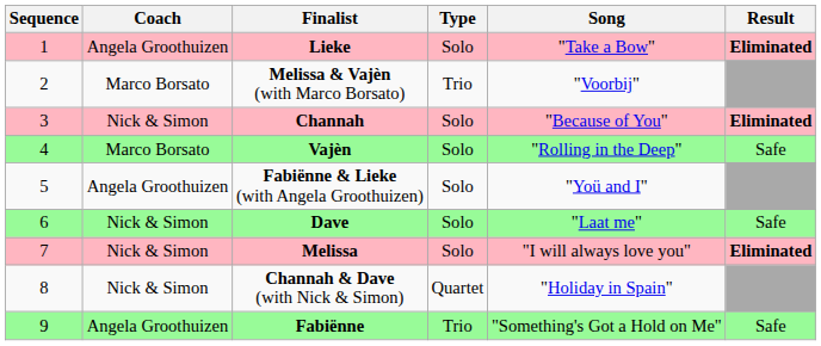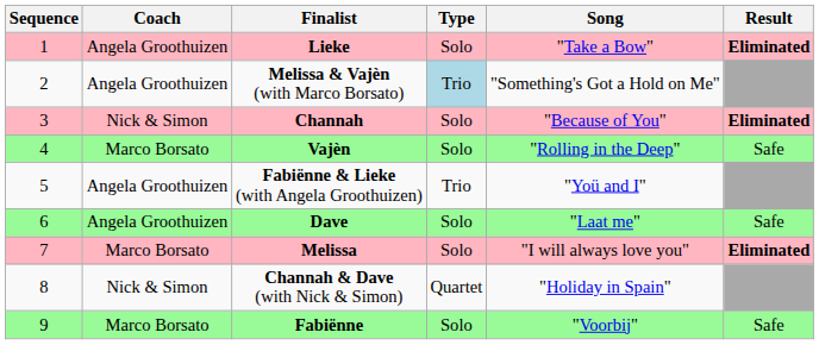Melissa & Vajèn (with Marco Borsato) | Coach: Marco Borsato -> Angela Groothuizen
Melissa & Vajèn (with Marco Borsato) | Type: no background -> lightblue background
Melissa & Vajèn (with Marco Borsato) | Song: "Voorbij" -> "Something's Got a Hold on Me"
Fabiënne & Lieke (with Angela Groothuizen) | Type: Solo -> Trio
Dave | Coach: Nick & Simon -> Angela Groothuizen
Melissa | Coach: Nick & Simon -> Marco Borsato
Fabiënne | Coach: Angela Groothuizen -> Marco Borsato
Fabiënne | Type: Trio -> Solo
Fabiënne | Song: "Something's Got a Hold on Me" -> "Voorbij"
